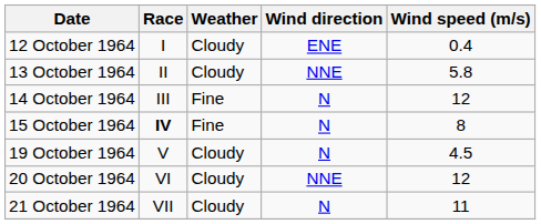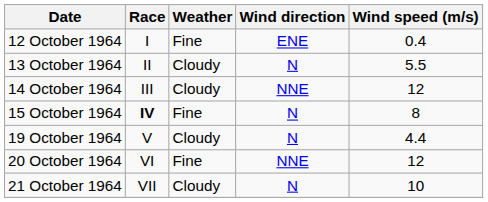12 October 1964 | Weather: Cloudy -> Fine
13 October 1964 | Wind direction: NNE -> N
13 October 1964 | Wind speed (m/s): 5.8 -> 5.5
14 October 1964 | Weather: Fine -> Cloudy
14 October 1964 | Wind direction: N -> NNE
19 October 1964 | Wind speed (m/s): 4.5 -> 4.4
20 October 1964 | Weather: Cloudy -> Fine
21 October 1964 | Wind speed (m/s): 11 -> 10
